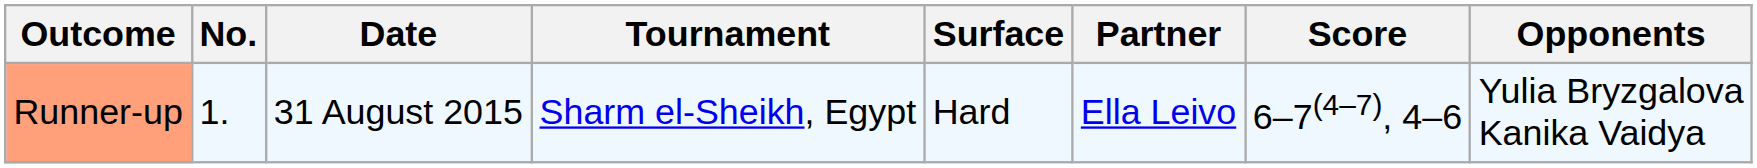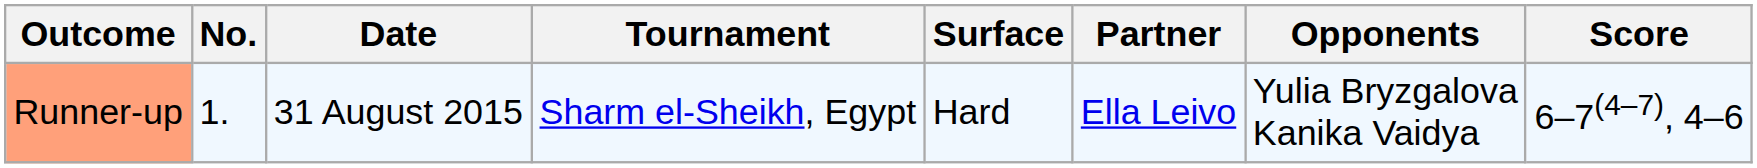columns swapped: Opponents <-> Score
